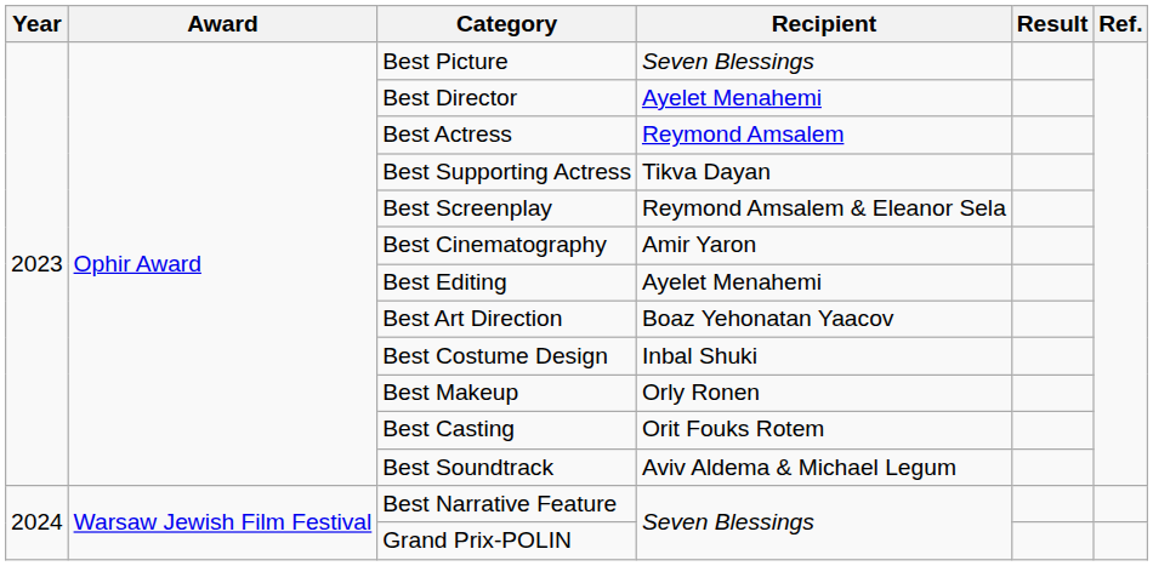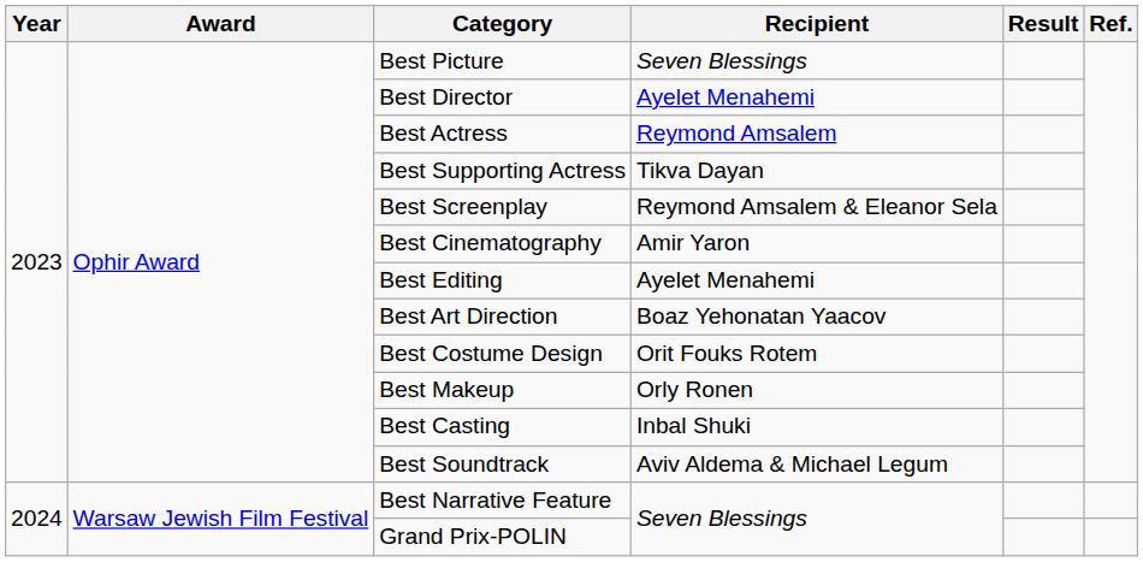Best Costume Design | Recipient: Inbal Shuki -> Orit Fouks Rotem
Best Casting | Recipient: Orit Fouks Rotem -> Inbal Shuki
